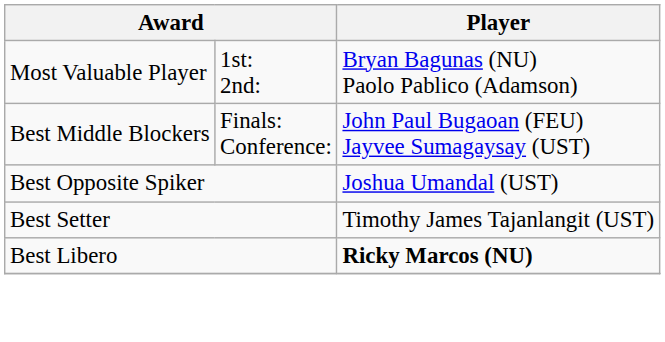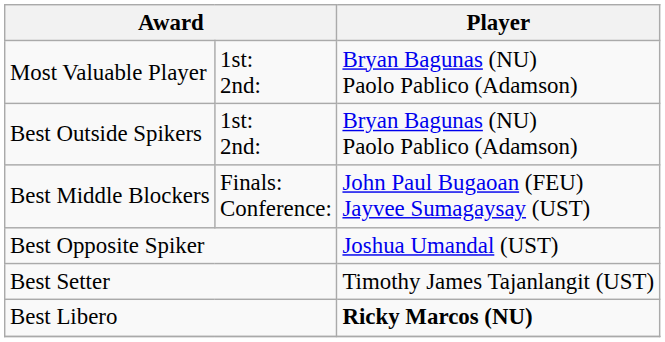+ row: Best Outside Spikers | 1st: 2nd: | Bryan Bagunas (NU) Paolo Pablico (Adamson)
